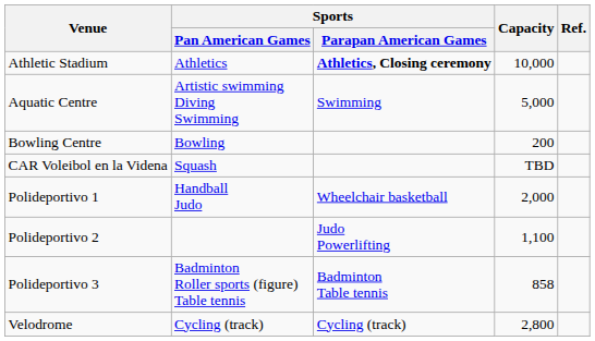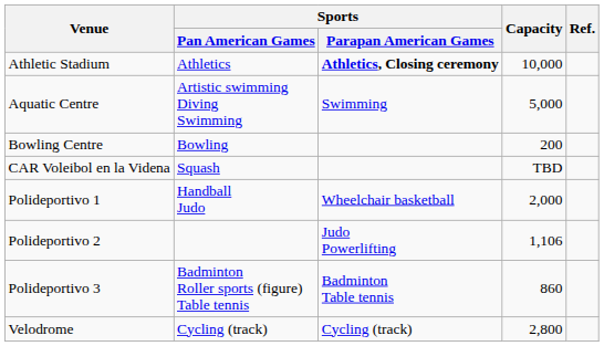Polideportivo 2 | Capacity: 1,100 -> 1,106
Polideportivo 3 | Capacity: 858 -> 860
